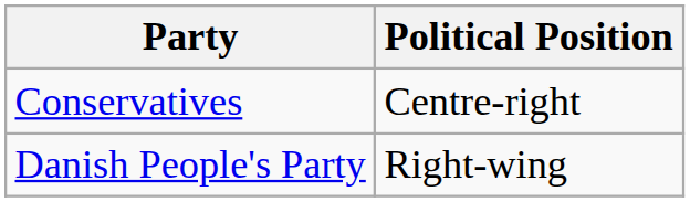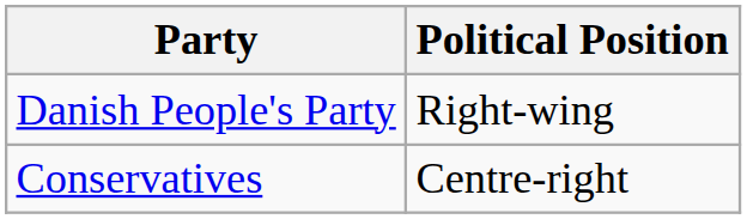rows swapped: Conservatives <-> Danish People's Party
